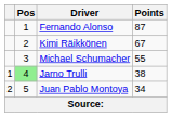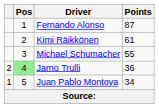Kimi Räikkönen | Points: 67 -> 61
Jarno Trulli | column 1: 1 -> 2
Jarno Trulli | Points: 38 -> 36
Juan Pablo Montoya | column 1: 2 -> 1
